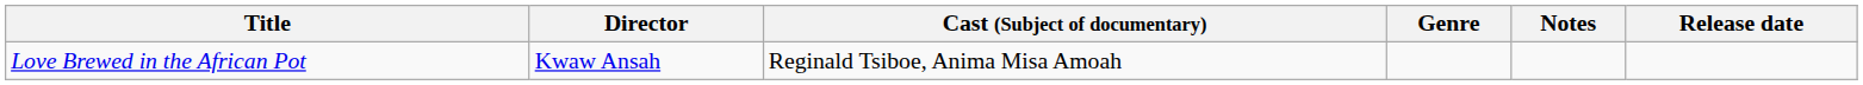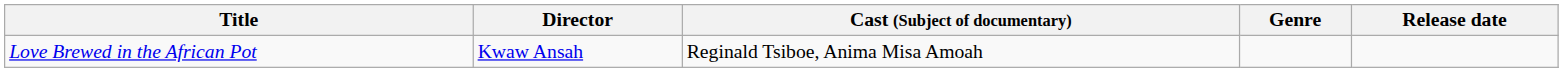- column: Notes
